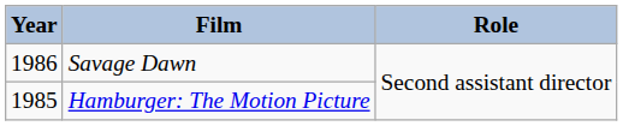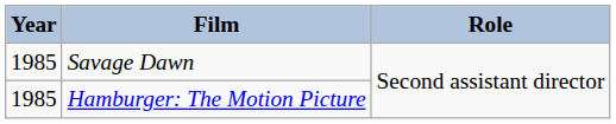Savage Dawn | Year: 1986 -> 1985
